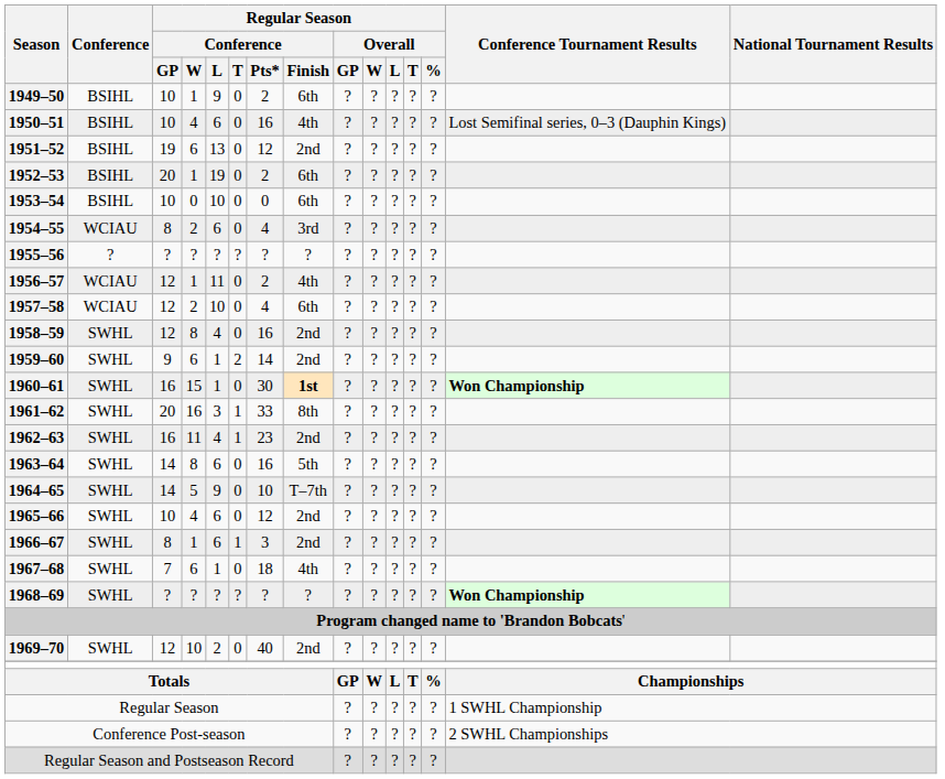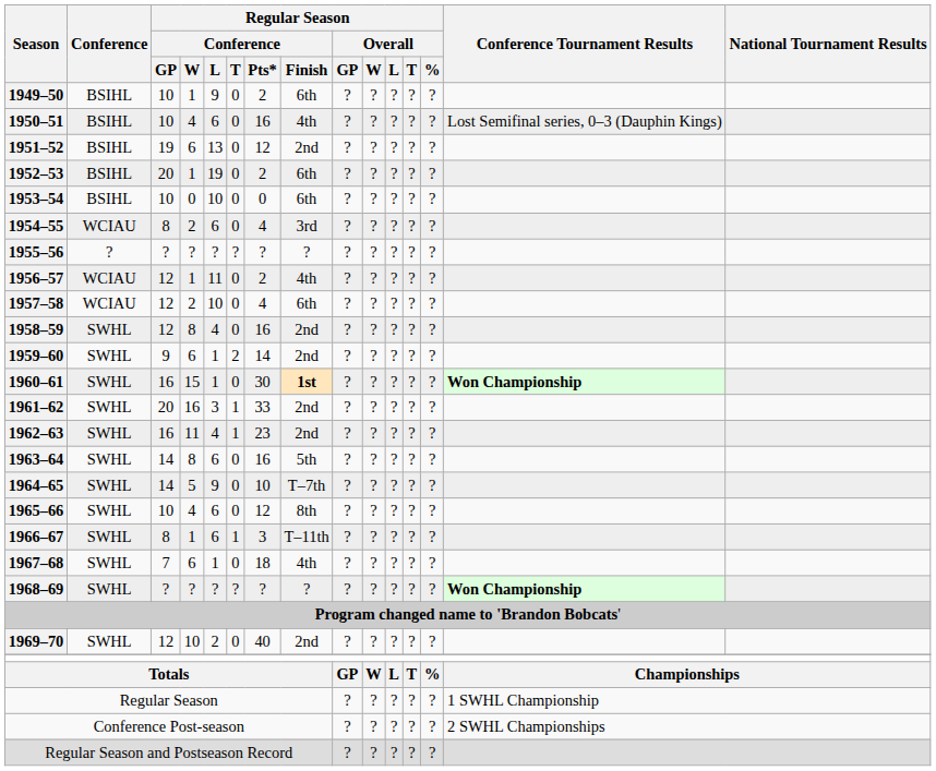1961–62 | Regular Season / Conference / Finish: 8th -> 2nd
1965–66 | Regular Season / Conference / Finish: 2nd -> 8th
1966–67 | Regular Season / Conference / Finish: 2nd -> T–11th
